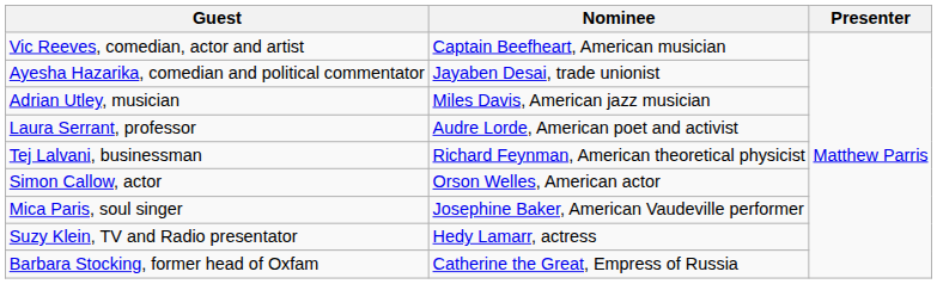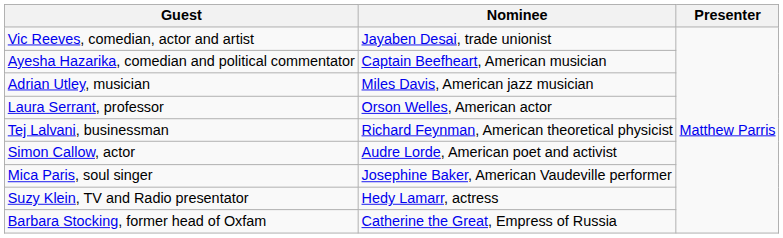Vic Reeves, comedian, actor and artist | Nominee: Captain Beefheart, American musician -> Jayaben Desai, trade unionist
Ayesha Hazarika, comedian and political commentator | Nominee: Jayaben Desai, trade unionist -> Captain Beefheart, American musician
Laura Serrant, professor | Nominee: Audre Lorde, American poet and activist -> Orson Welles, American actor
Simon Callow, actor | Nominee: Orson Welles, American actor -> Audre Lorde, American poet and activist
